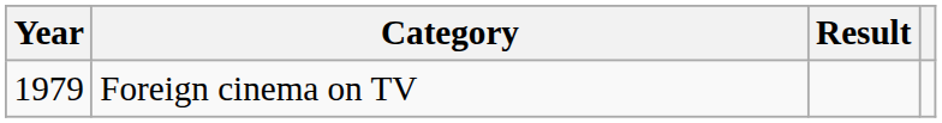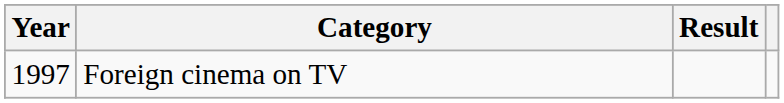Foreign cinema on TV | Year: 1979 -> 1997
